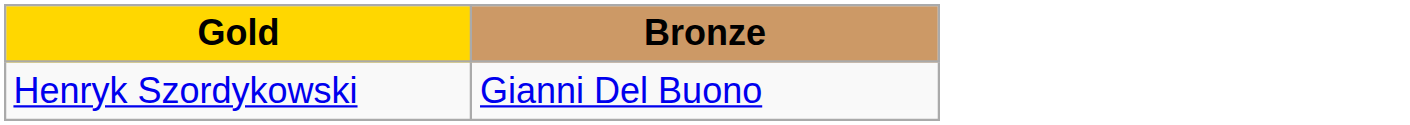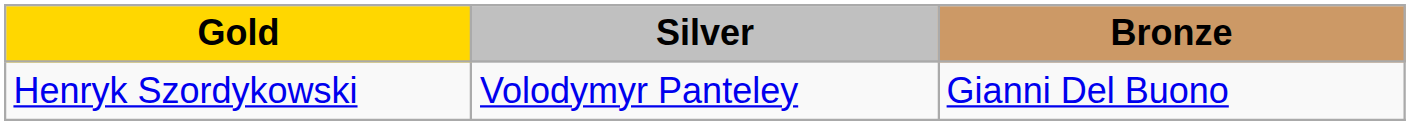+ column: Silver | Volodymyr Panteley
